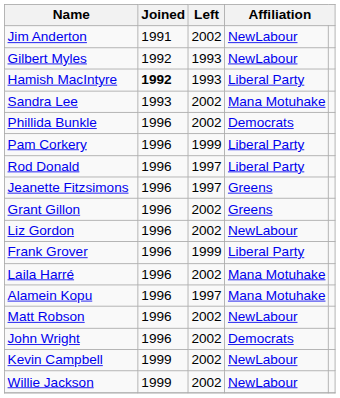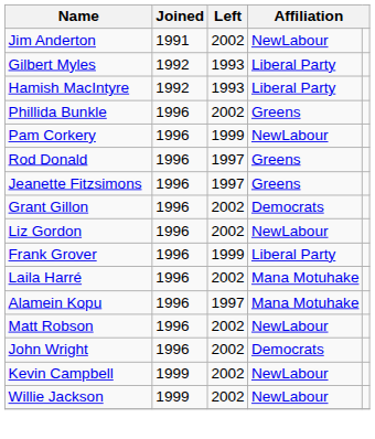Gilbert Myles | column 4: NewLabour -> Liberal Party
Hamish MacIntyre | Joined: bold -> normal
- row: Sandra Lee | 1993 | 2002 | Mana Motuhake
Phillida Bunkle | column 4: Democrats -> Greens
Pam Corkery | column 4: Liberal Party -> NewLabour
Rod Donald | column 4: Liberal Party -> Greens
Grant Gillon | column 4: Greens -> Democrats
